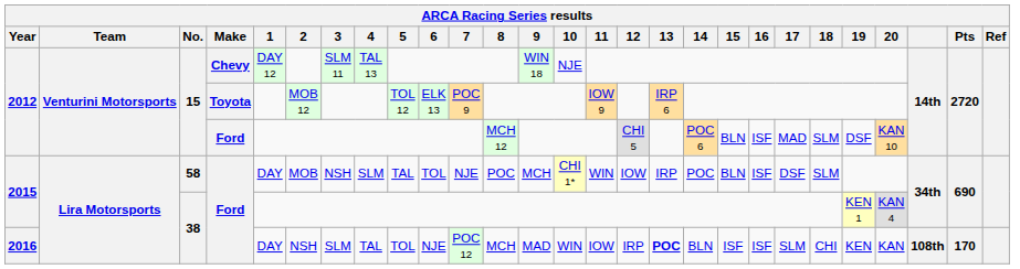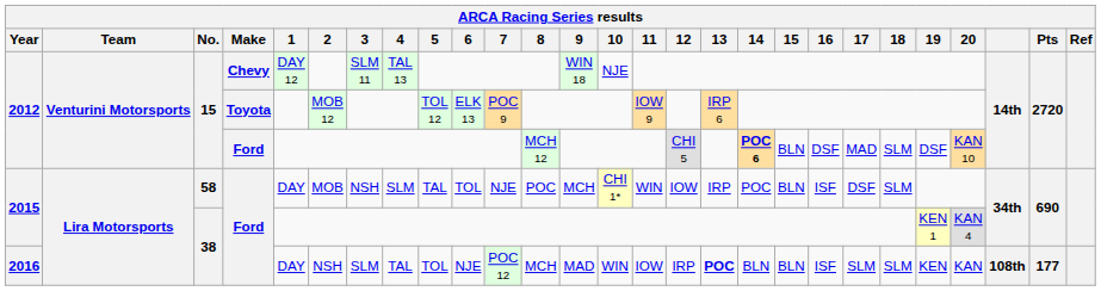2012 / Ford | 14: normal -> bold
2012 / Ford | 16: ISF -> DSF
2016 | 15: ISF -> BLN
2016 | 18: CHI -> SLM
2016 | Pts: 170 -> 177
